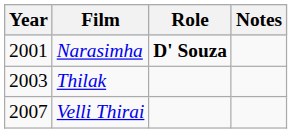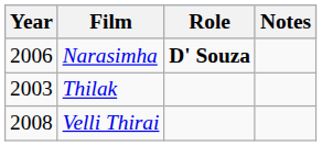Narasimha | Year: 2001 -> 2006
Velli Thirai | Year: 2007 -> 2008
